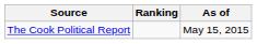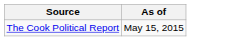- column: Ranking
